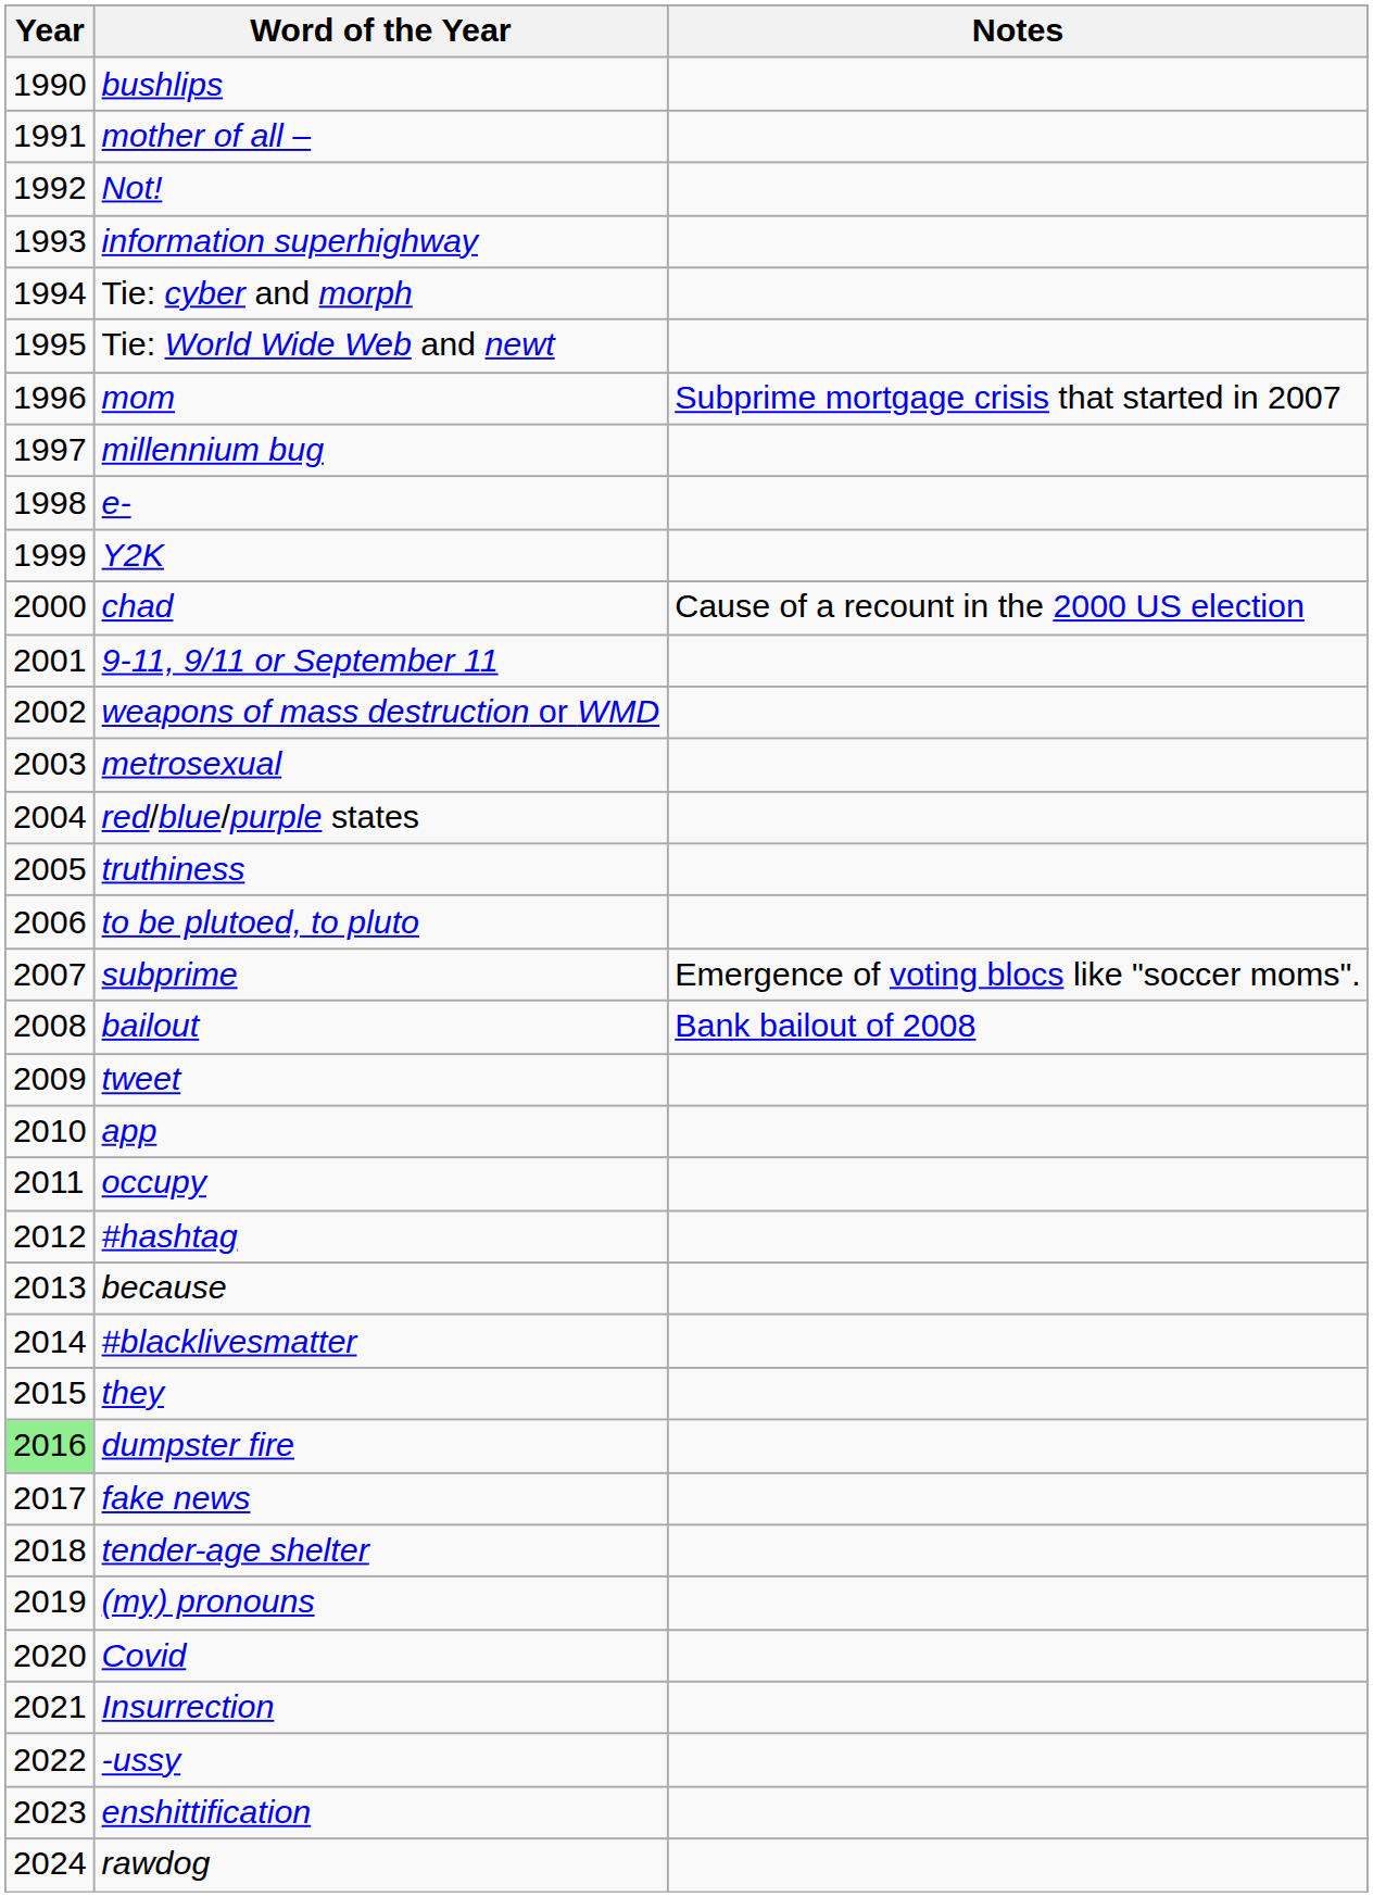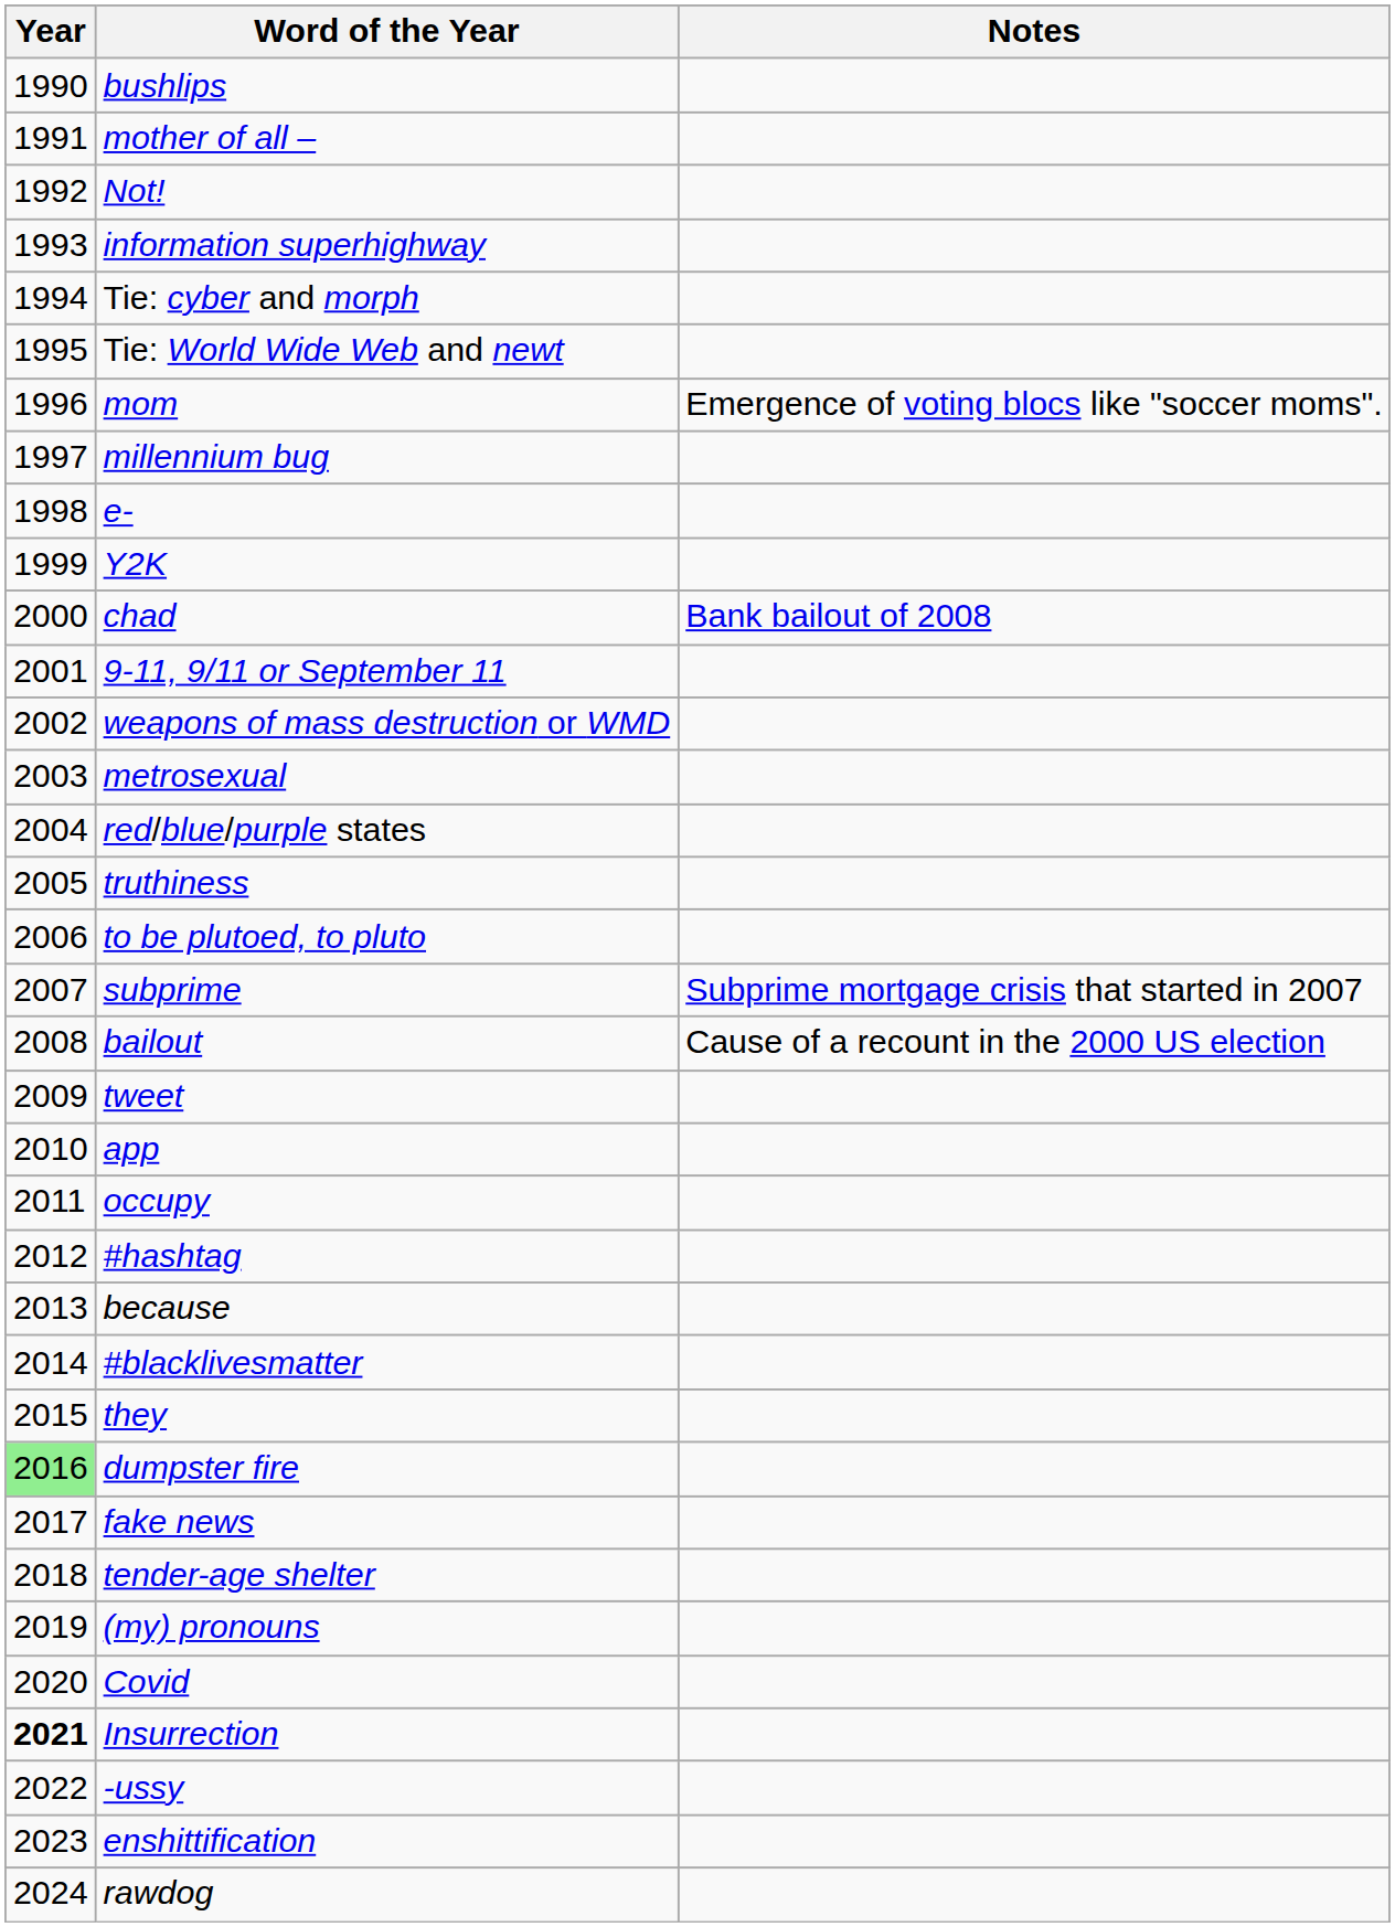mom | Notes: Subprime mortgage crisis that started in 2007 -> Emergence of voting blocs like "soccer moms".
chad | Notes: Cause of a recount in the 2000 US election -> Bank bailout of 2008
subprime | Notes: Emergence of voting blocs like "soccer moms". -> Subprime mortgage crisis that started in 2007
bailout | Notes: Bank bailout of 2008 -> Cause of a recount in the 2000 US election
Insurrection | Year: normal -> bold
